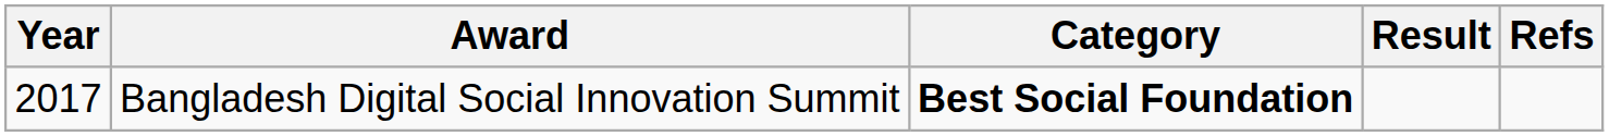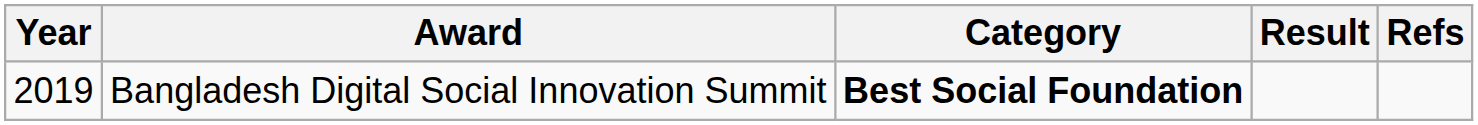Bangladesh Digital Social Innovation Summit | Year: 2017 -> 2019
